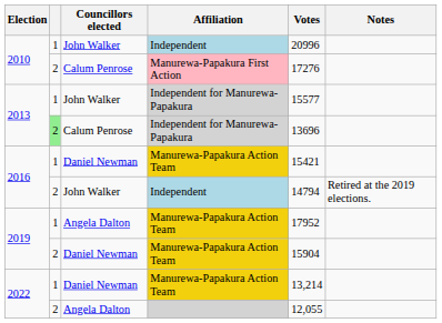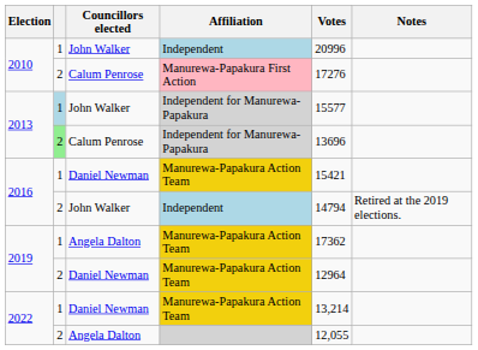2013 / John Walker | column 2: no background -> lightblue background
2019 / Angela Dalton | Votes: 17952 -> 17362
2019 / Daniel Newman | Votes: 15904 -> 12964
